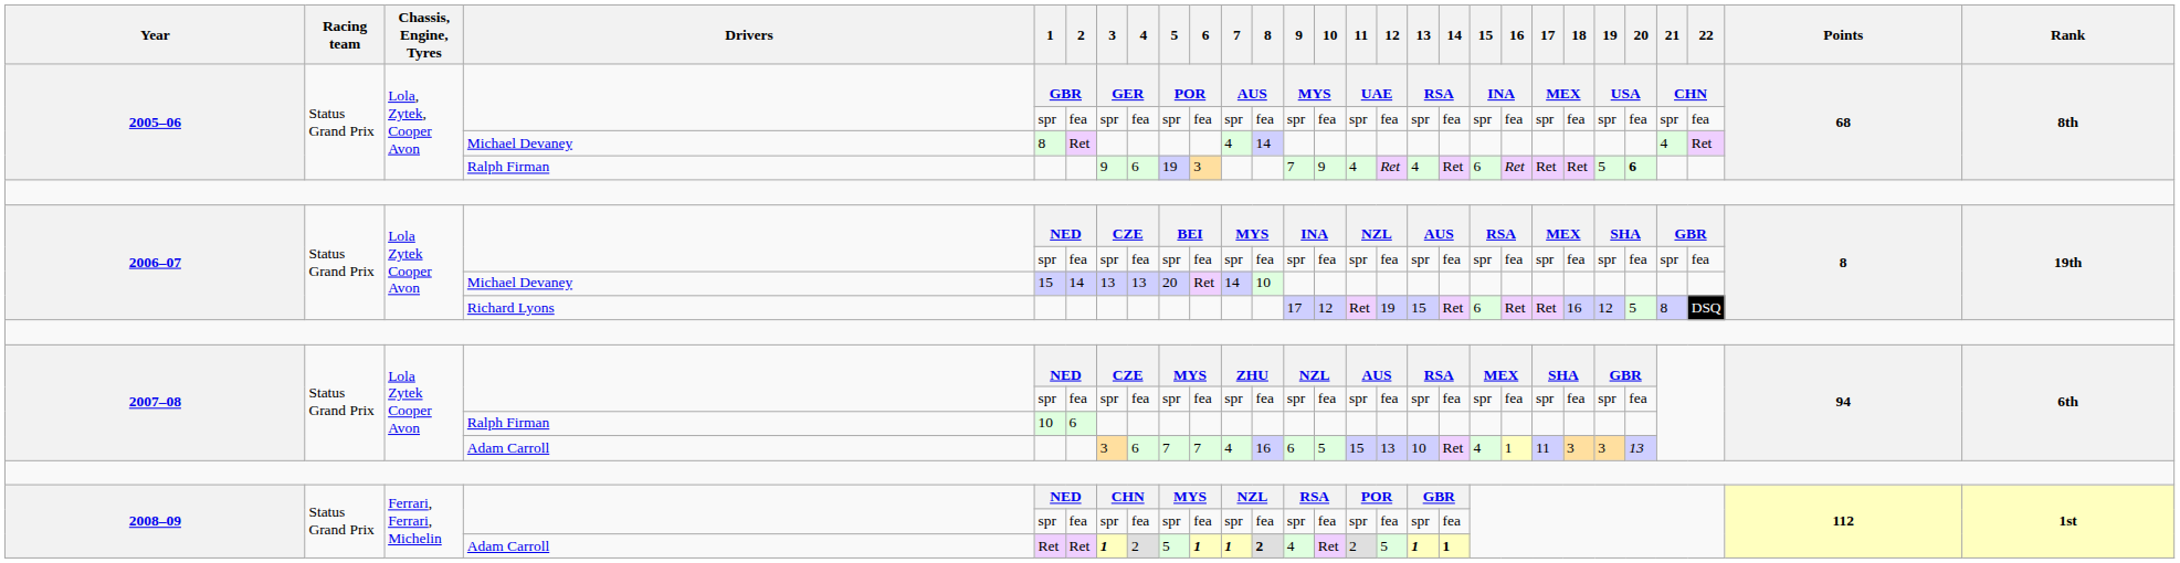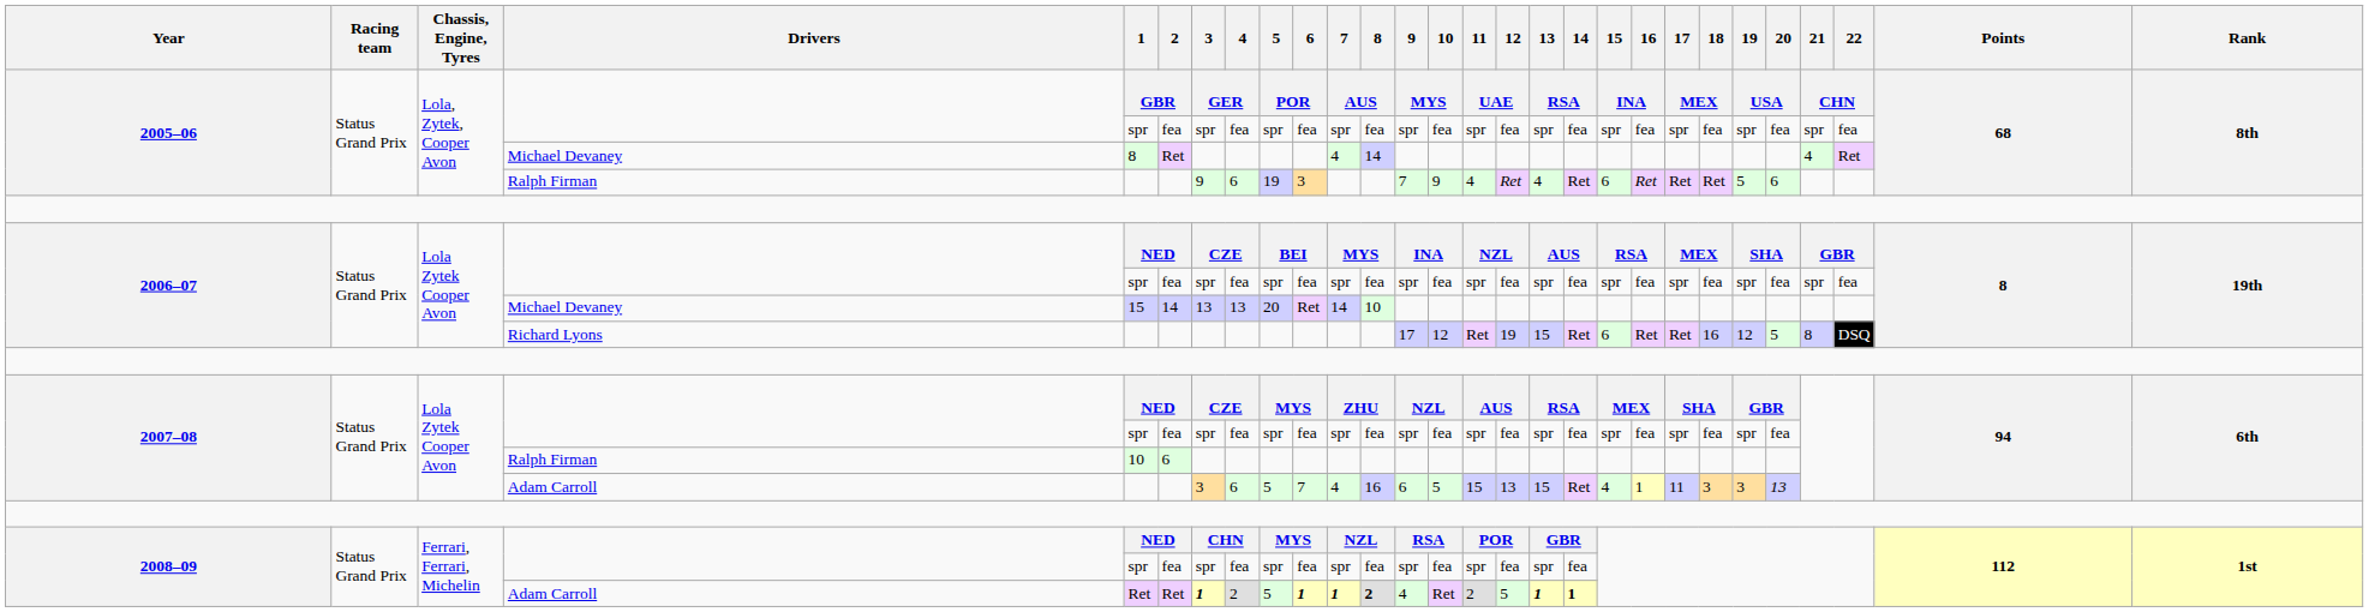2005–06 / Ralph Firman | 20: bold -> normal
2007–08 / Adam Carroll | 5: 7 -> 5
2007–08 / Adam Carroll | 13: 10 -> 15
